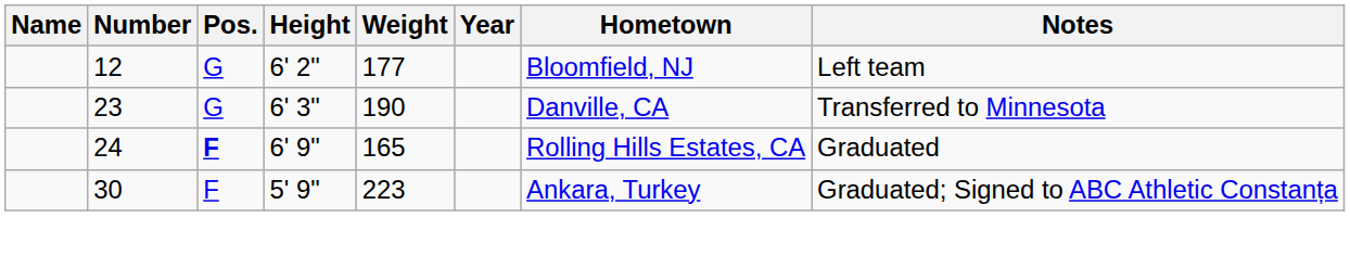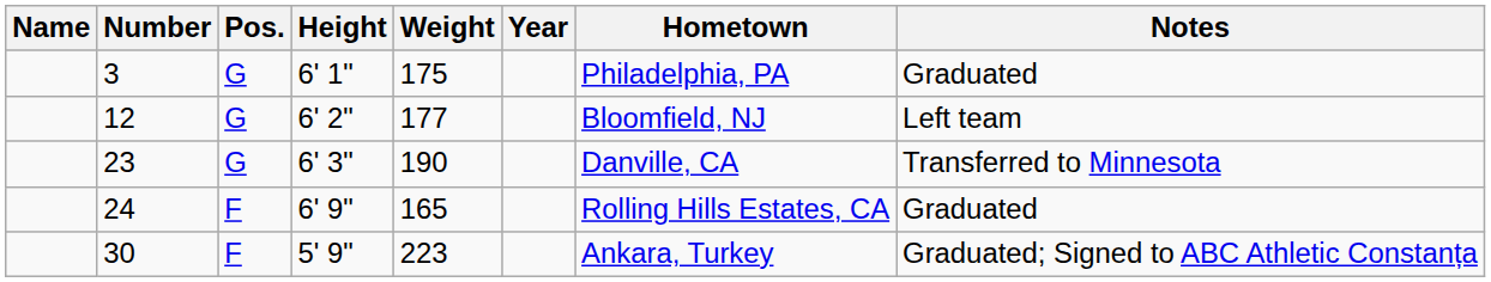+ row: 3 | G | 6' 1" | 175 | Philadelphia, PA | Graduated
24 | Pos.: bold -> normal
